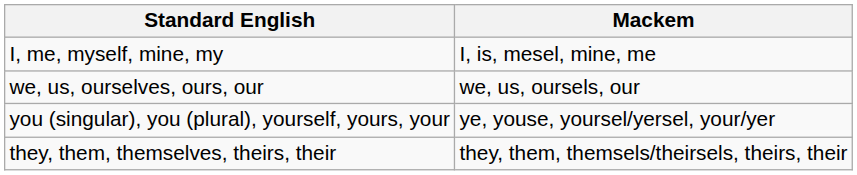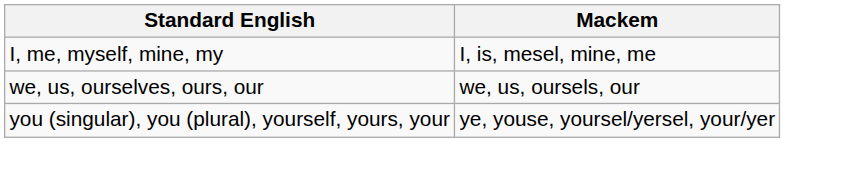- row: they, them, themselves, theirs, their | they, them, themsels/theirsels, theirs, their
